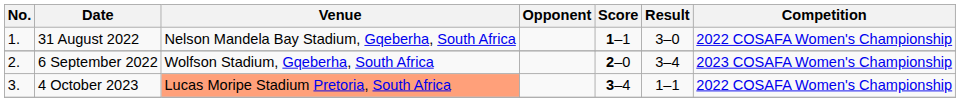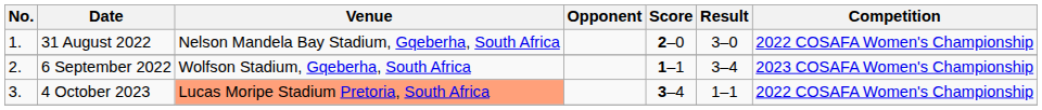31 August 2022 | Score: 1–1 -> 2–0
6 September 2022 | Score: 2–0 -> 1–1
